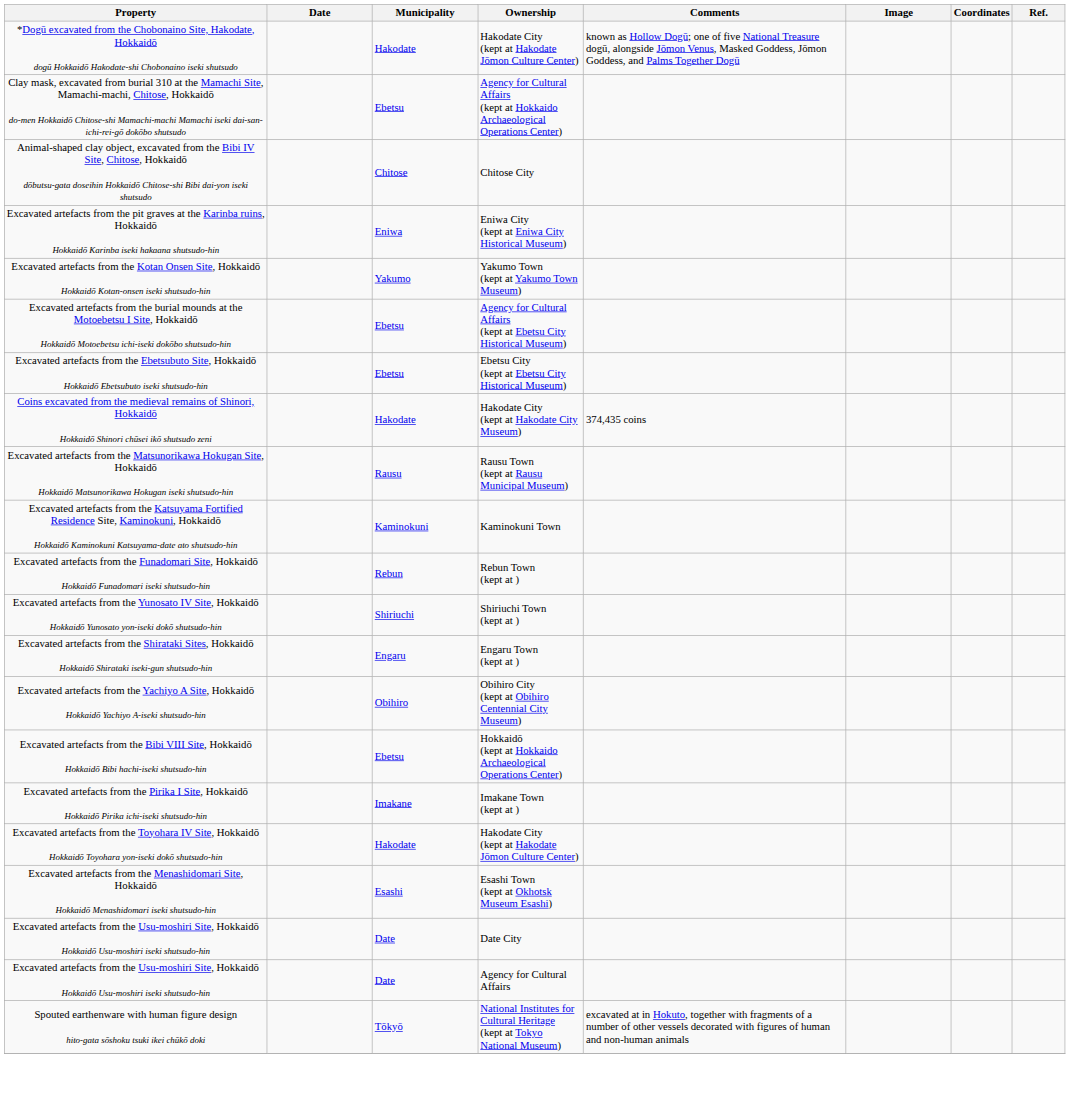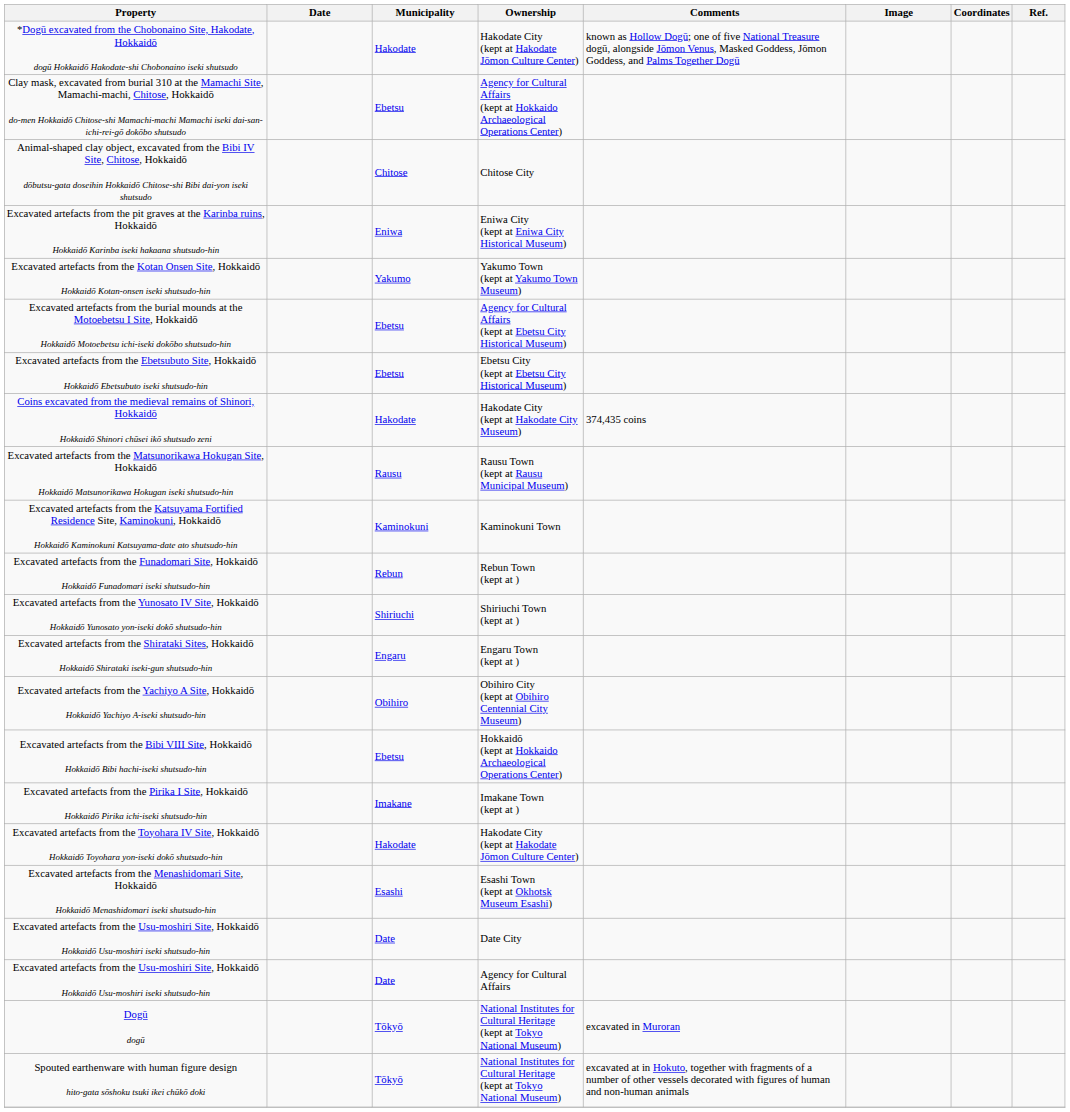+ row: Dogū dogū | Tōkyō | National Institutes for Cultural Heritage (kept at Tokyo National Museum) | excavated in Muroran
